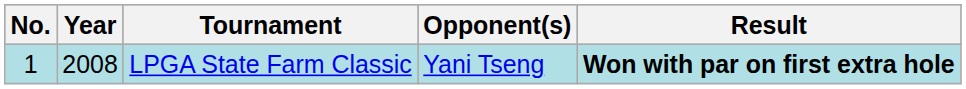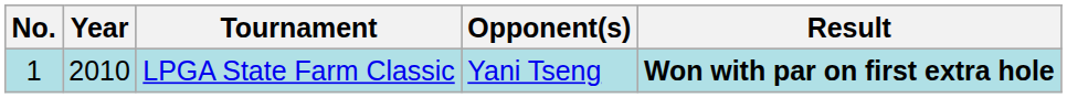LPGA State Farm Classic | Year: 2008 -> 2010
